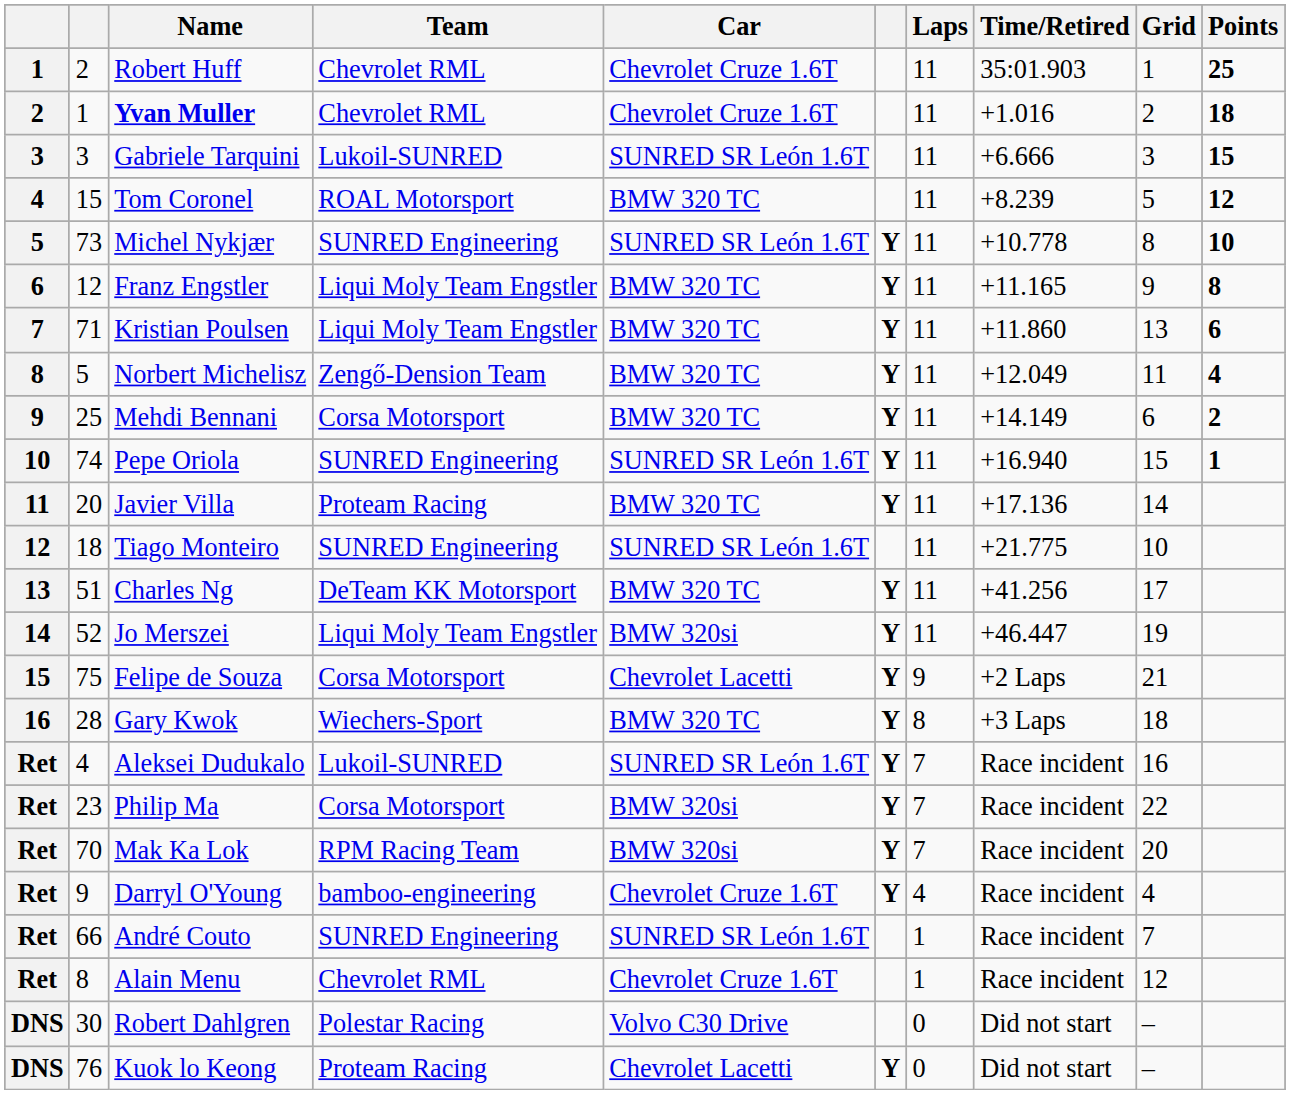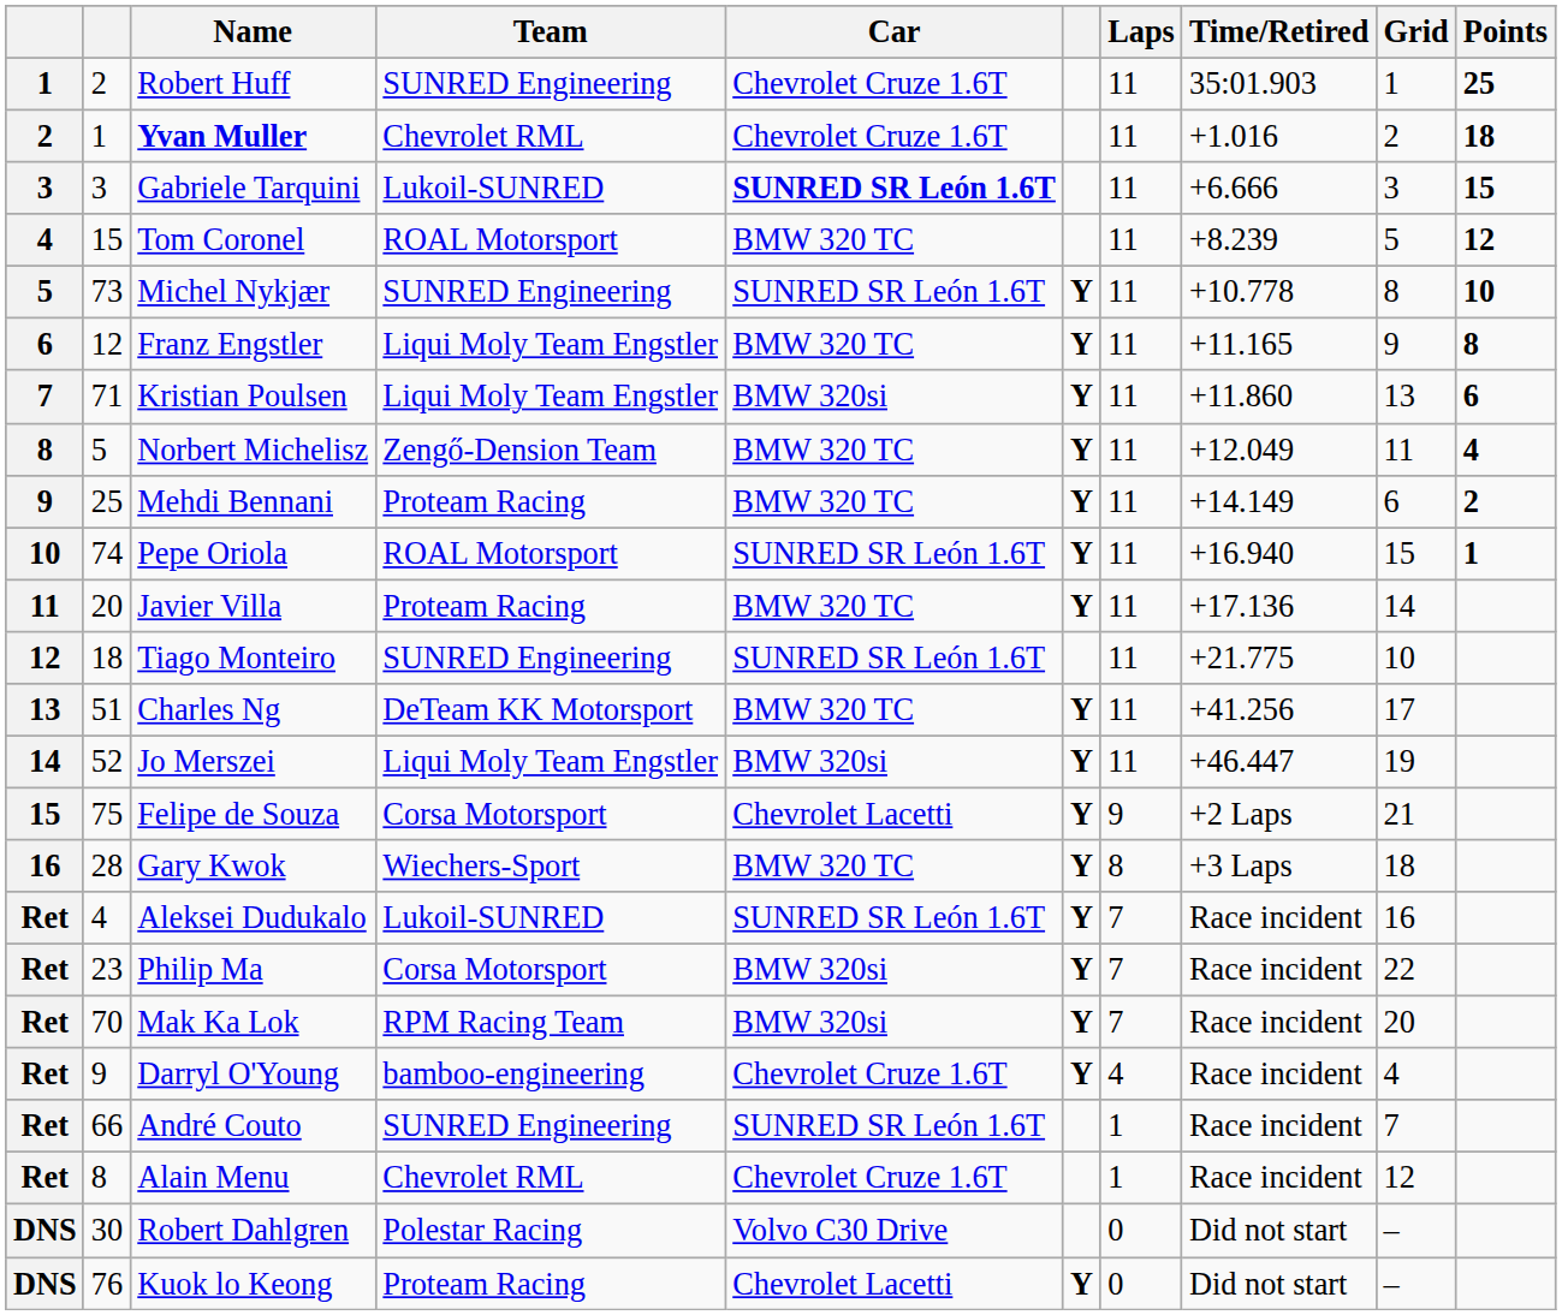Robert Huff | Team: Chevrolet RML -> SUNRED Engineering
Gabriele Tarquini | Car: normal -> bold
Kristian Poulsen | Car: BMW 320 TC -> BMW 320si
Mehdi Bennani | Team: Corsa Motorsport -> Proteam Racing
Pepe Oriola | Team: SUNRED Engineering -> ROAL Motorsport
